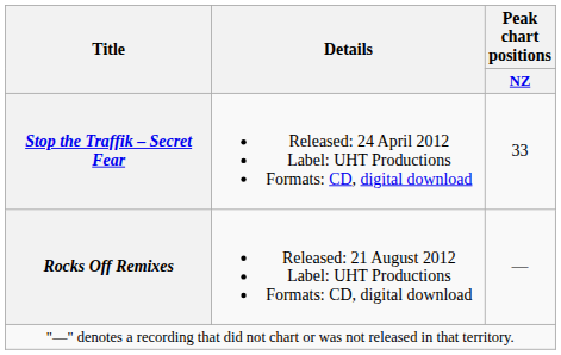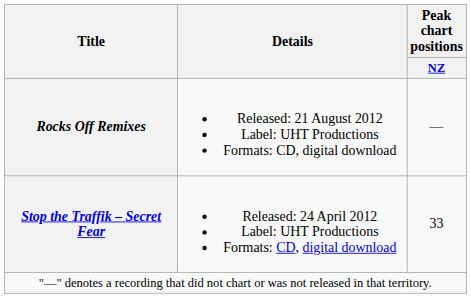rows swapped: Stop the Traffik – Secret Fear <-> Rocks Off Remixes
